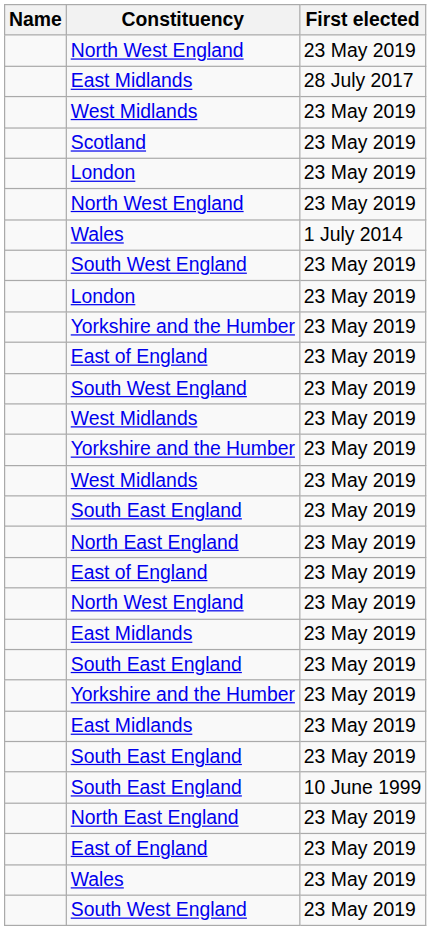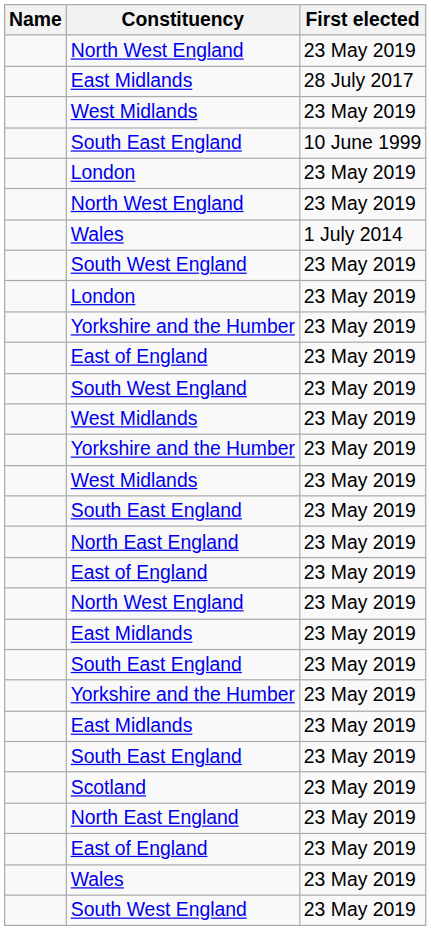rows swapped: South East England / 10 June 1999 <-> Scotland
